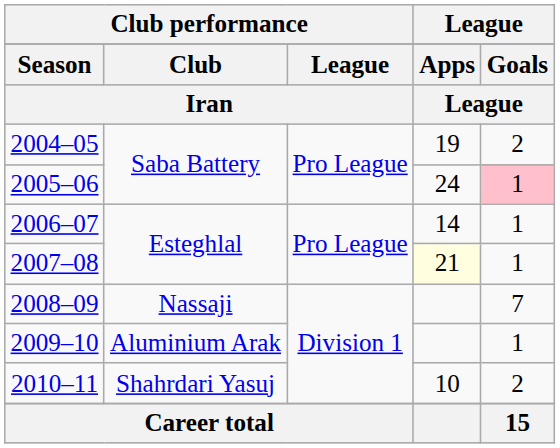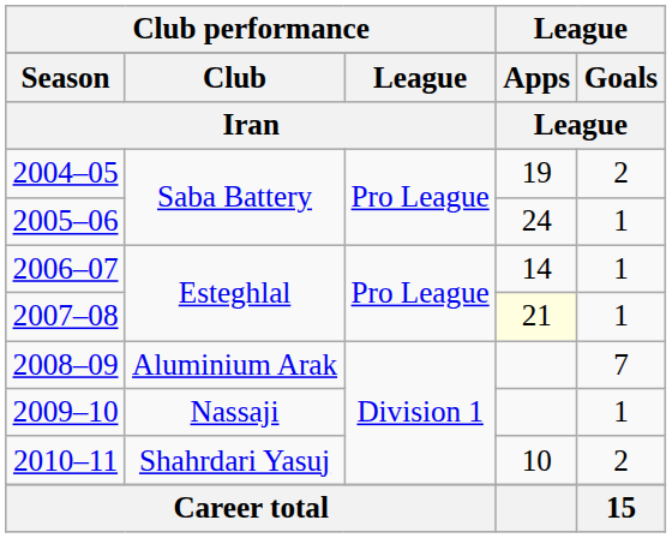2005–06 | column 5: pink background -> no background
2008–09 | column 2: Nassaji -> Aluminium Arak
2009–10 | column 2: Aluminium Arak -> Nassaji
